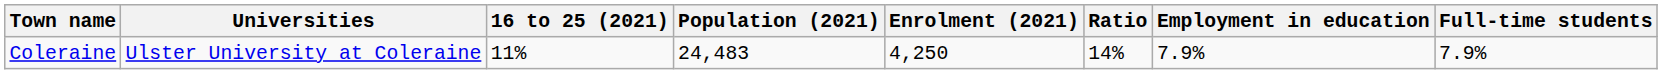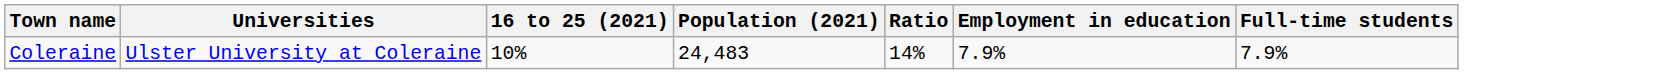- column: Enrolment (2021) | 4,250
Coleraine | 16 to 25 (2021): 11% -> 10%
